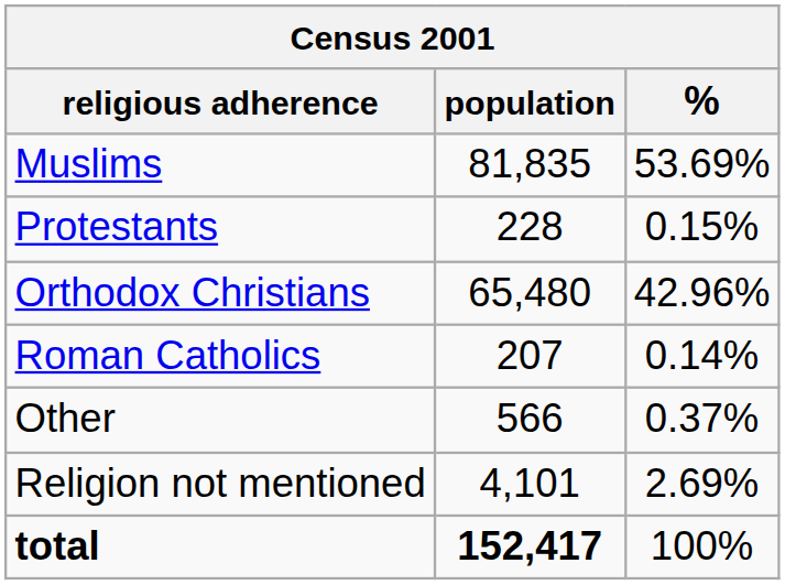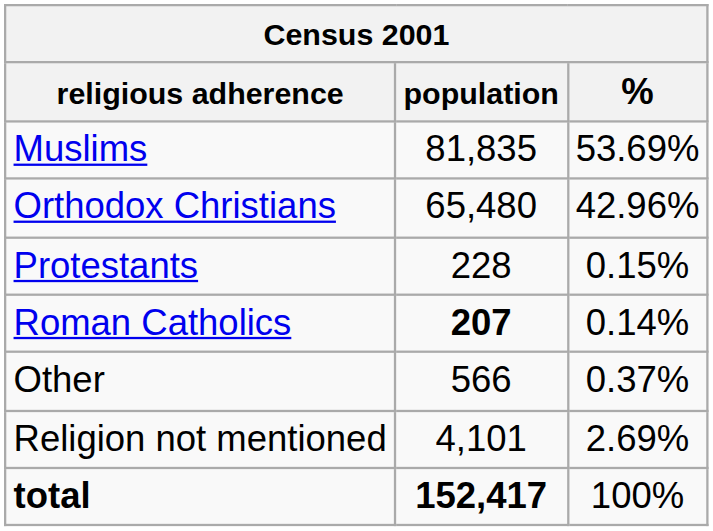rows swapped: Orthodox Christians <-> Protestants
Roman Catholics | population: normal -> bold
